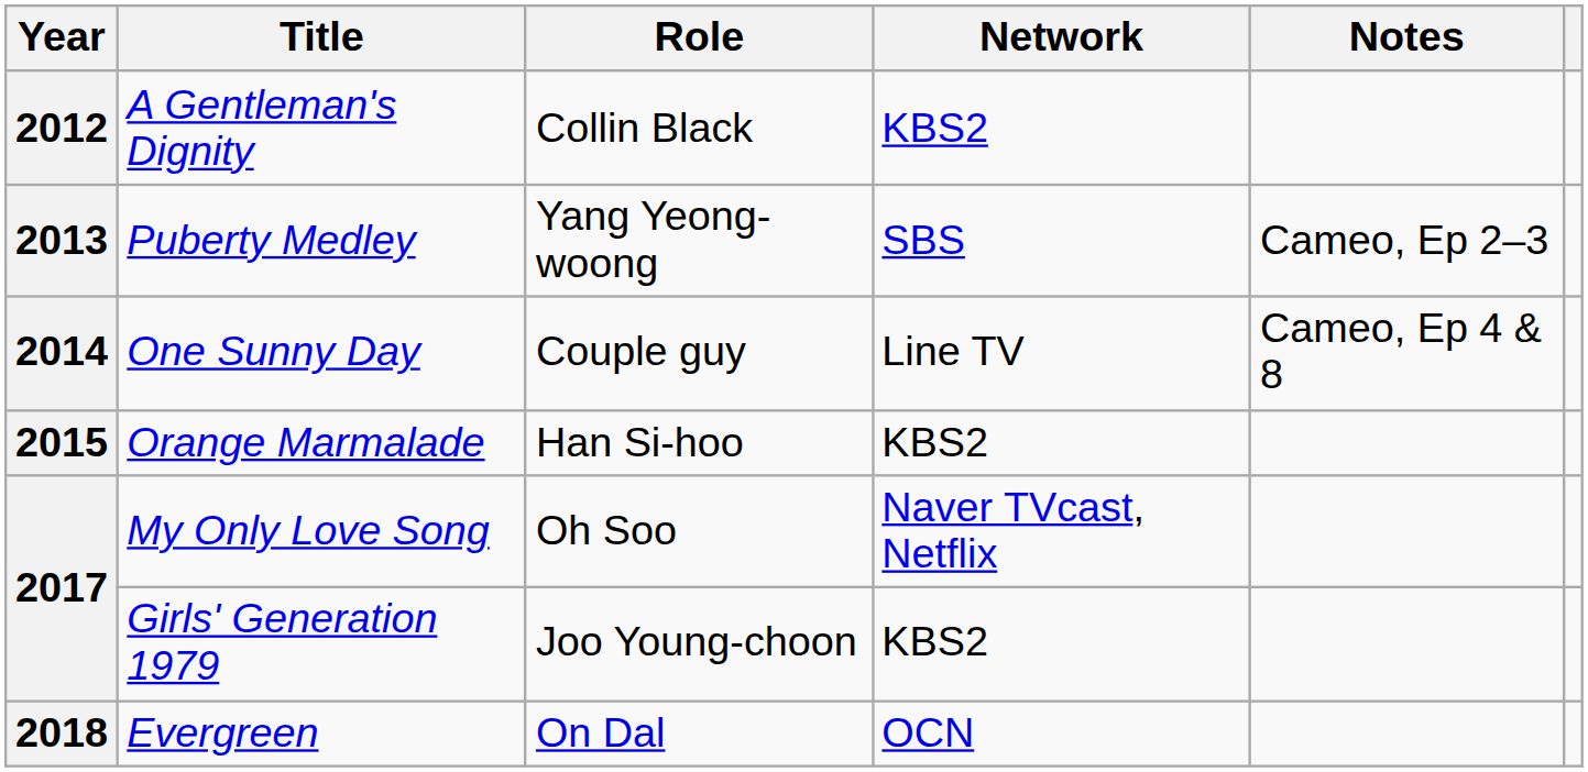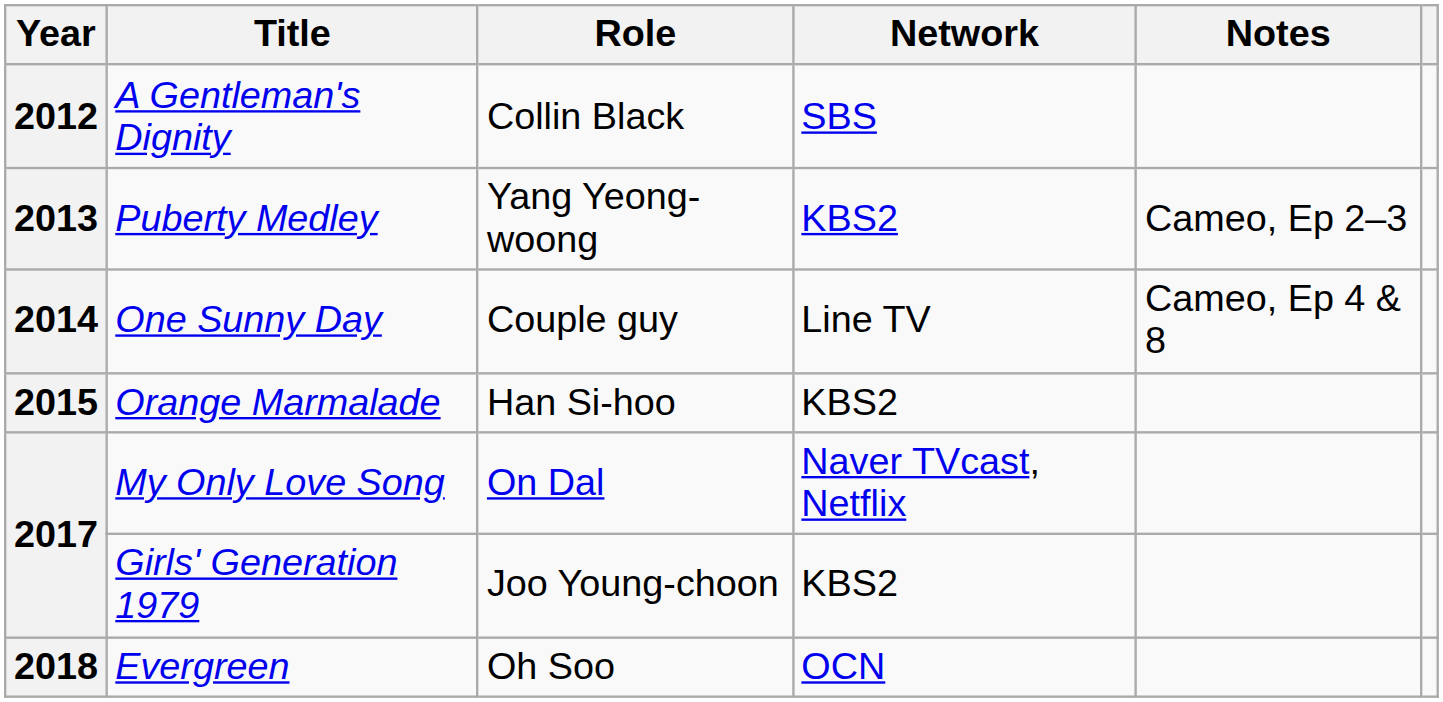A Gentleman's Dignity | Network: KBS2 -> SBS
Puberty Medley | Network: SBS -> KBS2
My Only Love Song | Role: Oh Soo -> On Dal
Evergreen | Role: On Dal -> Oh Soo
